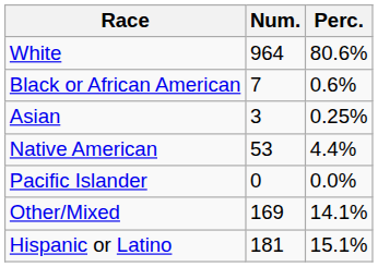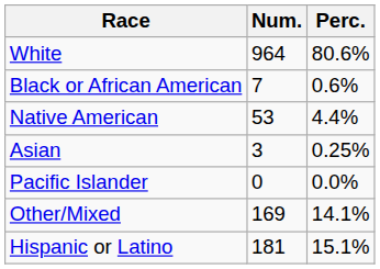rows swapped: Native American <-> Asian
